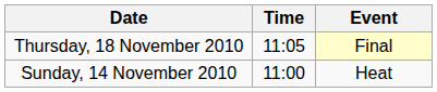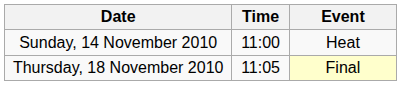rows swapped: Sunday, 14 November 2010 <-> Thursday, 18 November 2010
